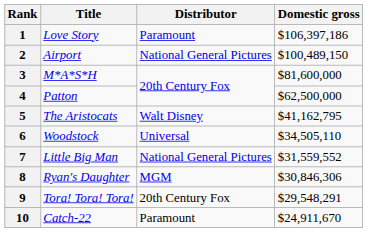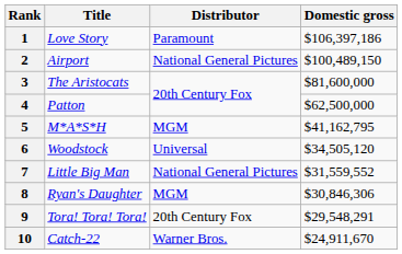3 | Title: M*A*S*H -> The Aristocats
5 | Title: The Aristocats -> M*A*S*H
5 | Distributor: Walt Disney -> MGM
6 | Domestic gross: $34,505,110 -> $34,505,120
10 | Distributor: Paramount -> Warner Bros.
